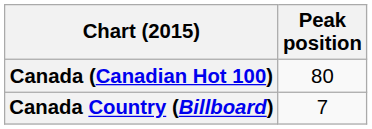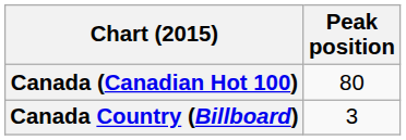Canada Country (Billboard) | Peak position: 7 -> 3
